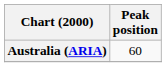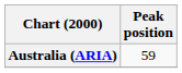Australia (ARIA) | Peak position: 60 -> 59
